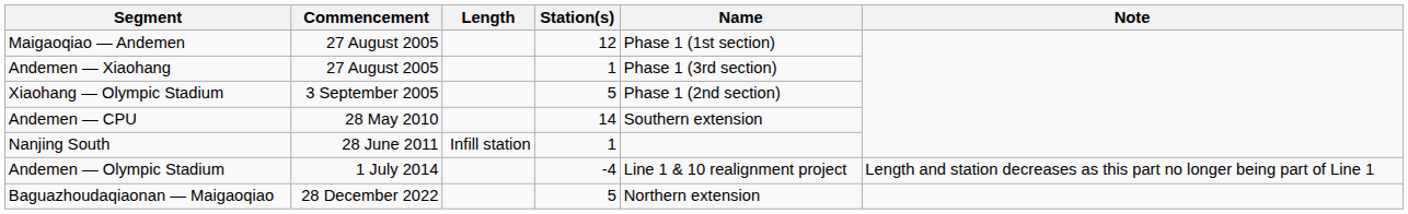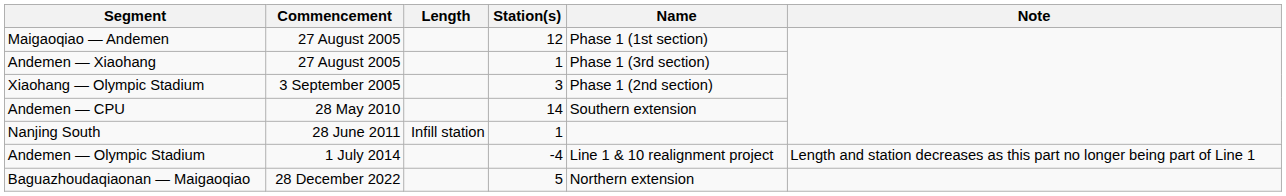Xiaohang — Olympic Stadium | Station(s): 5 -> 3
